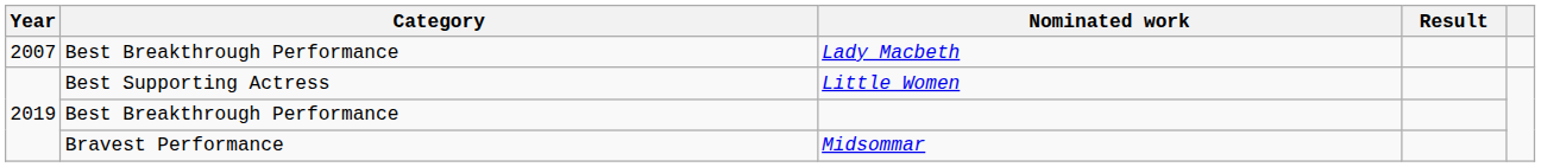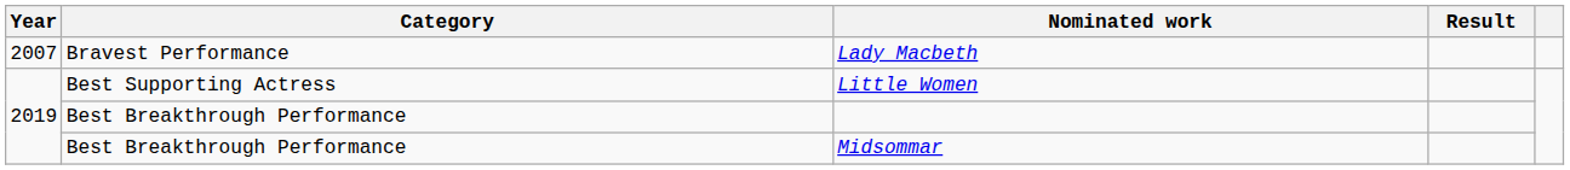Lady Macbeth | Category: Best Breakthrough Performance -> Bravest Performance
Midsommar | Category: Bravest Performance -> Best Breakthrough Performance
